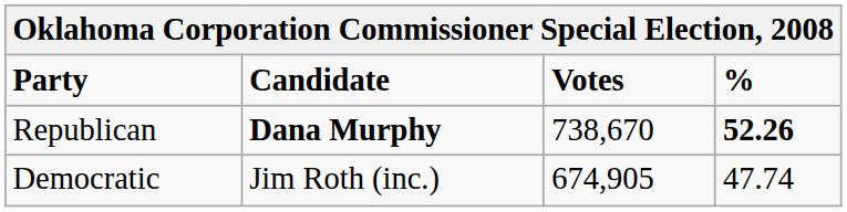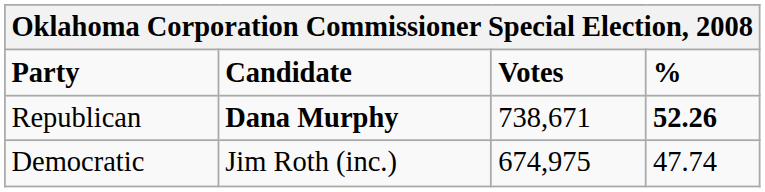Republican | Votes: 738,670 -> 738,671
Democratic | Votes: 674,905 -> 674,975
